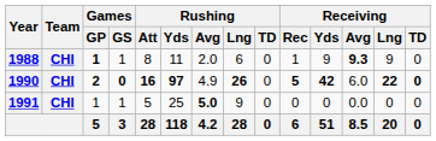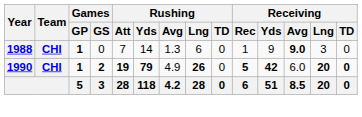1988 | Games / GS: 1 -> 0
1988 | Rushing / Att: 8 -> 7
1988 | Rushing / Yds: 11 -> 14
1988 | Rushing / Avg: 2.0 -> 1.3
1988 | Receiving / Avg: 9.3 -> 9.0
1988 | Receiving / Lng: 9 -> 3
1990 | Games / GP: 2 -> 1
1990 | Games / GS: 0 -> 2
1990 | Rushing / Att: 16 -> 19
1990 | Rushing / Yds: 97 -> 79
1990 | Receiving / Lng: 22 -> 20
- row: 1991 | CHI | 1 | 1 | 5 | 25 | 5.0 | 9 | 0 | 0 | 0 | 0.0 | 0 | 0
